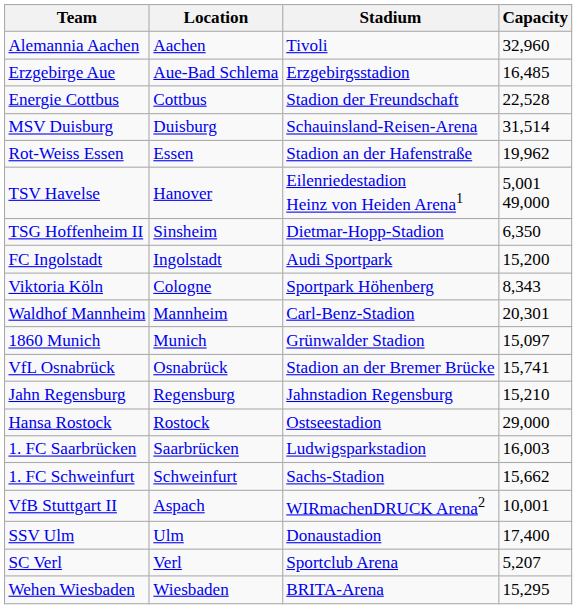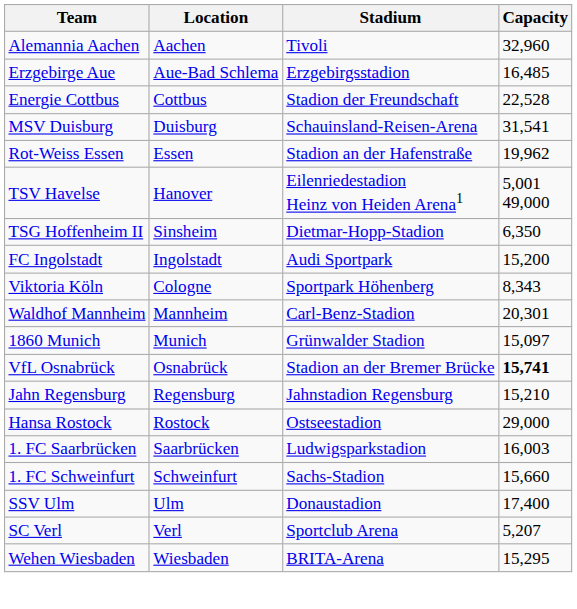MSV Duisburg | Capacity: 31,514 -> 31,541
VfL Osnabrück | Capacity: normal -> bold
1. FC Schweinfurt | Capacity: 15,662 -> 15,660
- row: VfB Stuttgart II | Aspach | WIRmachenDRUCK Arena2 | 10,001
